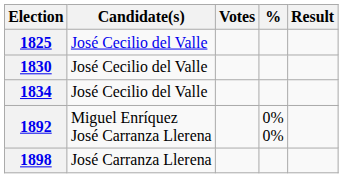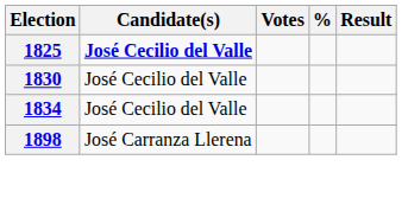1825 | Candidate(s): normal -> bold
- row: 1892 | Miguel Enríquez José Carranza Llerena | 0% 0%
